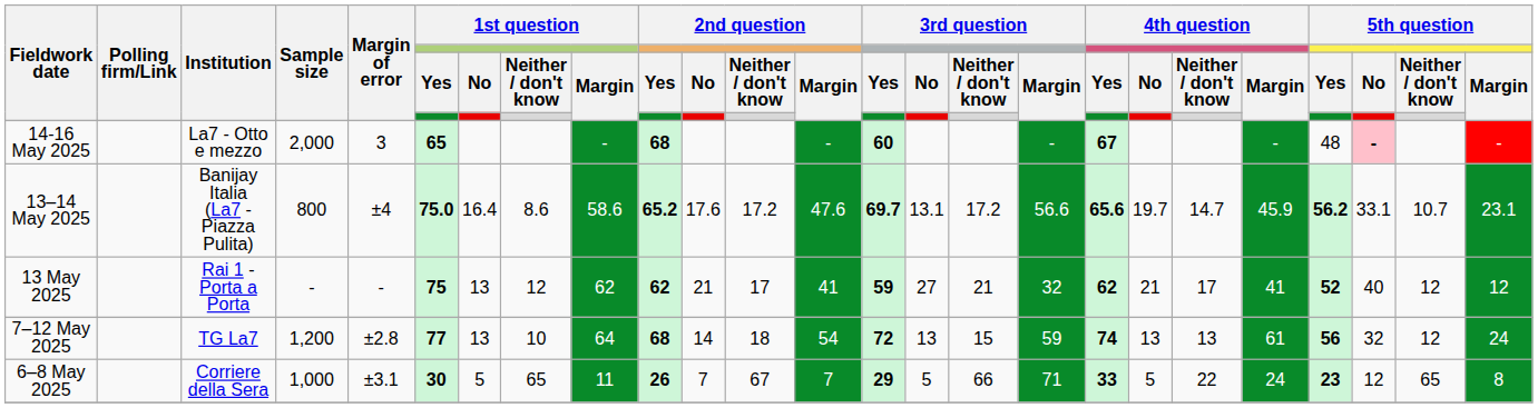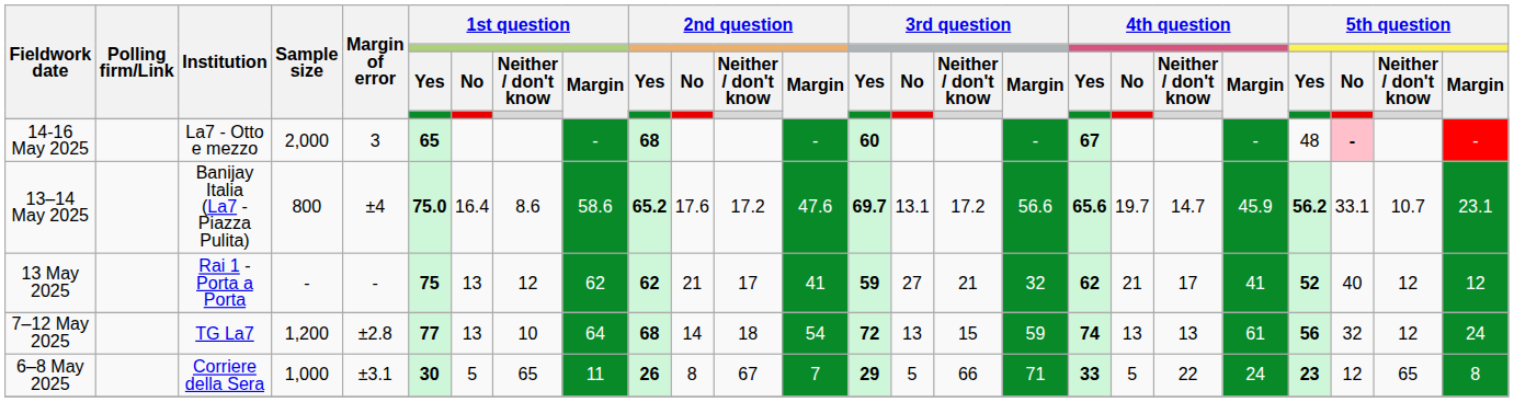6–8 May 2025 | 2nd question / No: 7 -> 8
